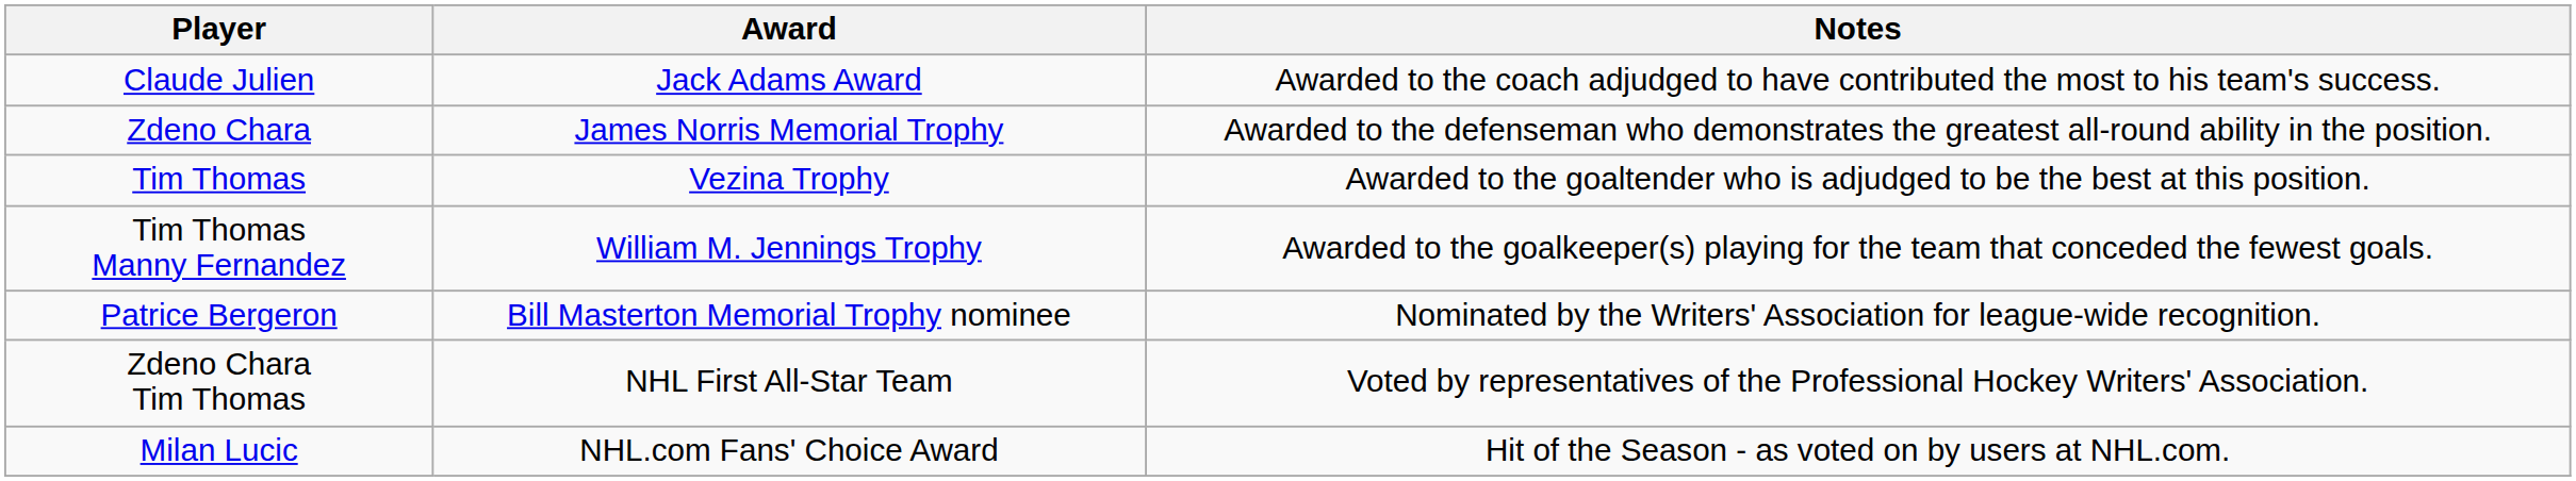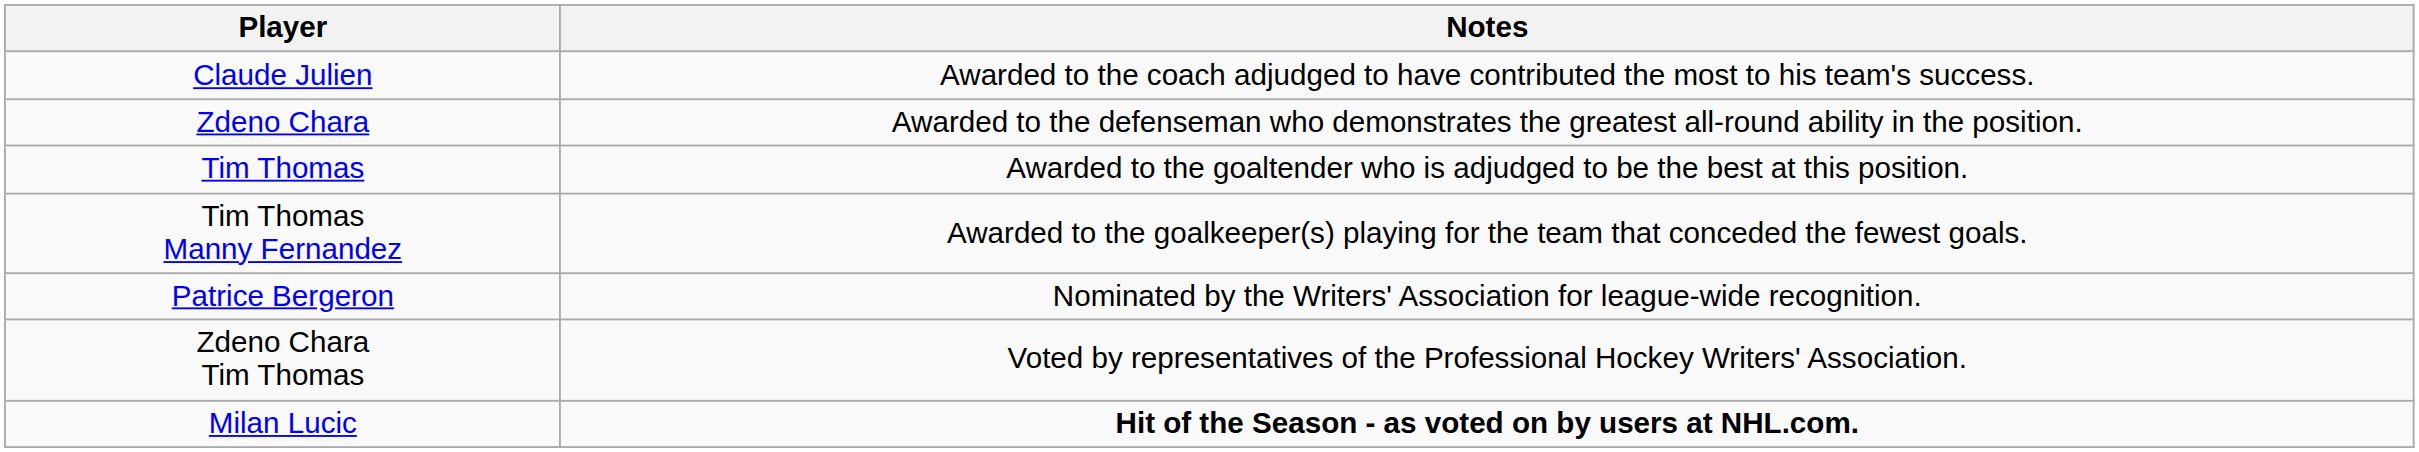- column: Award | Jack Adams Award | James Norris Memorial Trophy | Vezina Trophy | William M. Jennings Trophy | Bill Masterton Memorial Trophy nominee | NHL First All-Star Team | NHL.com Fans' Choice Award
Milan Lucic | Notes: normal -> bold
